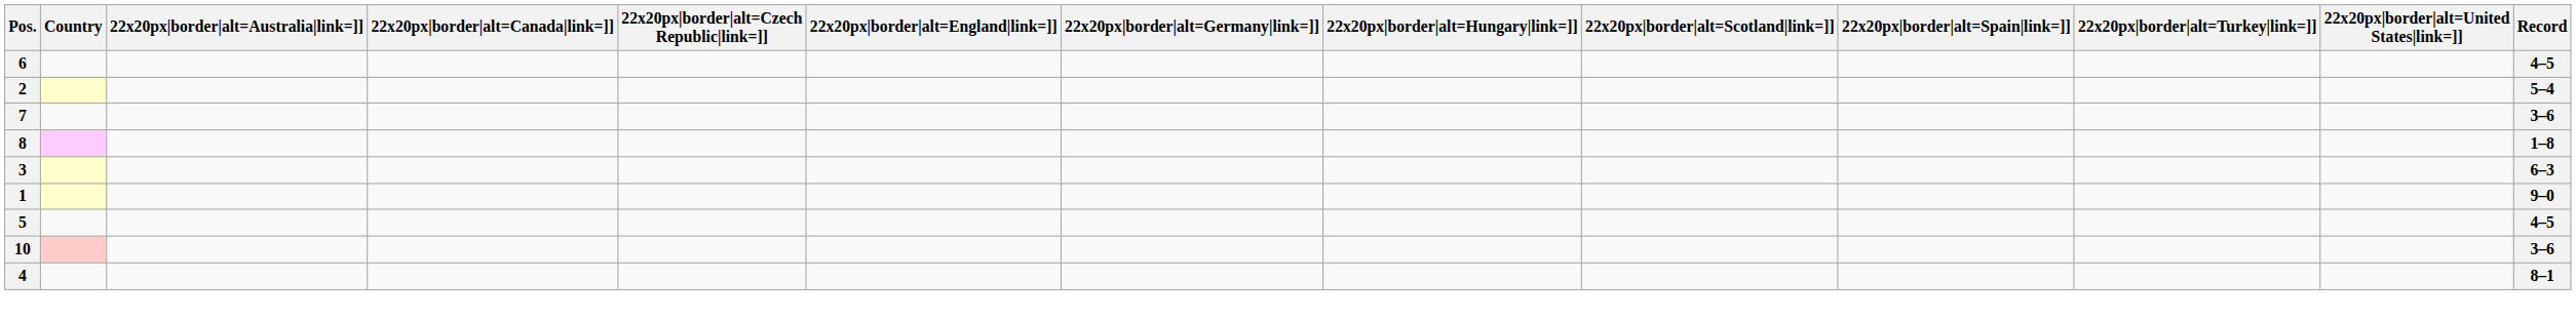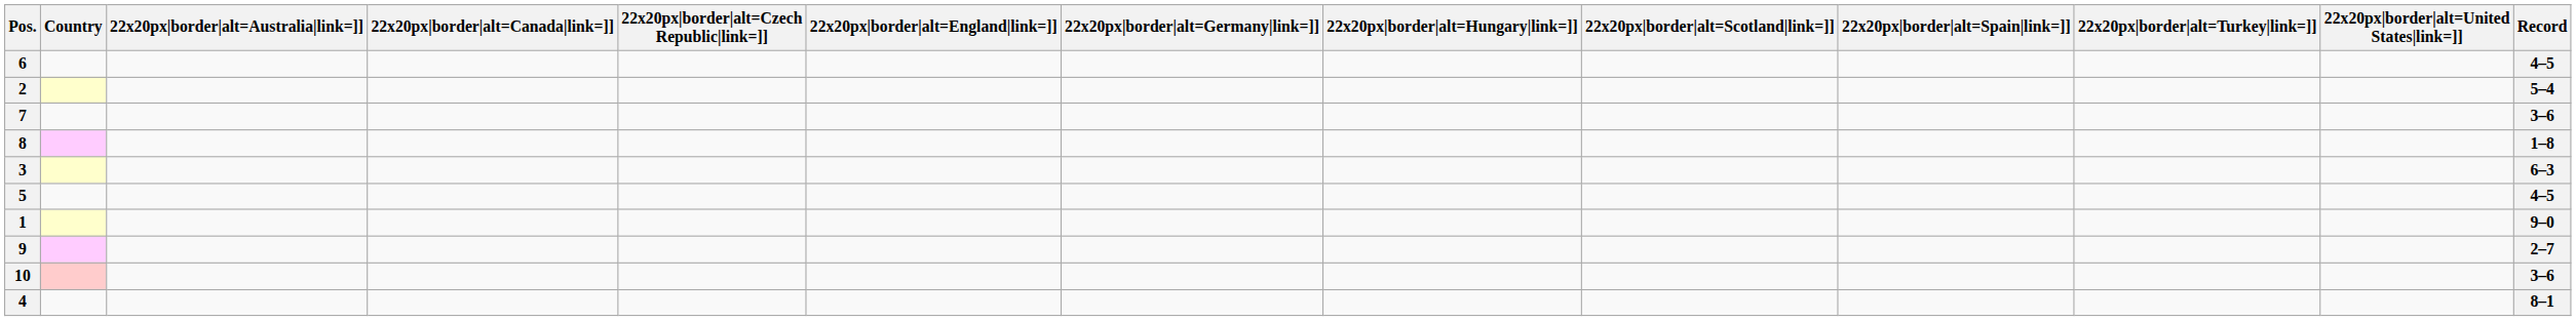rows swapped: 5 <-> 1
+ row: 9 | 2–7
